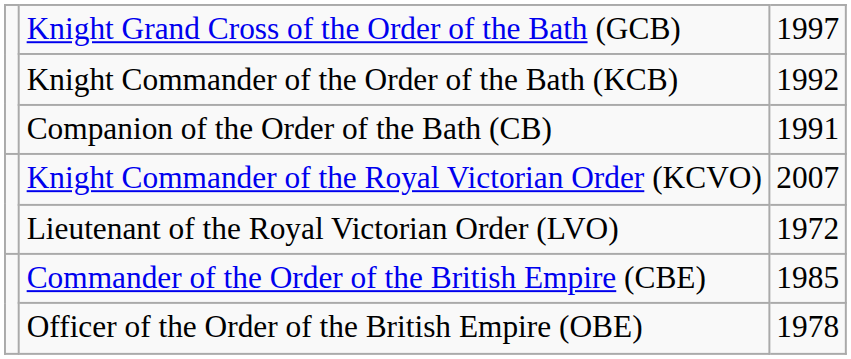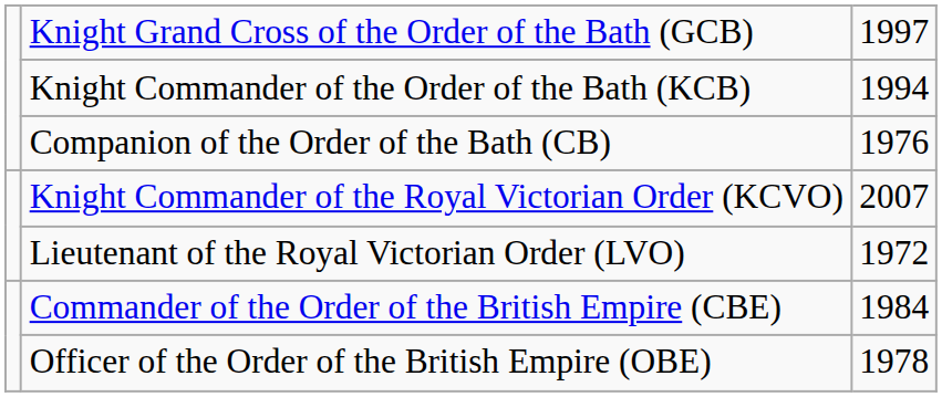Knight Commander of the Order of the Bath (KCB) | column 3: 1992 -> 1994
Companion of the Order of the Bath (CB) | column 3: 1991 -> 1976
Commander of the Order of the British Empire (CBE) | column 3: 1985 -> 1984
